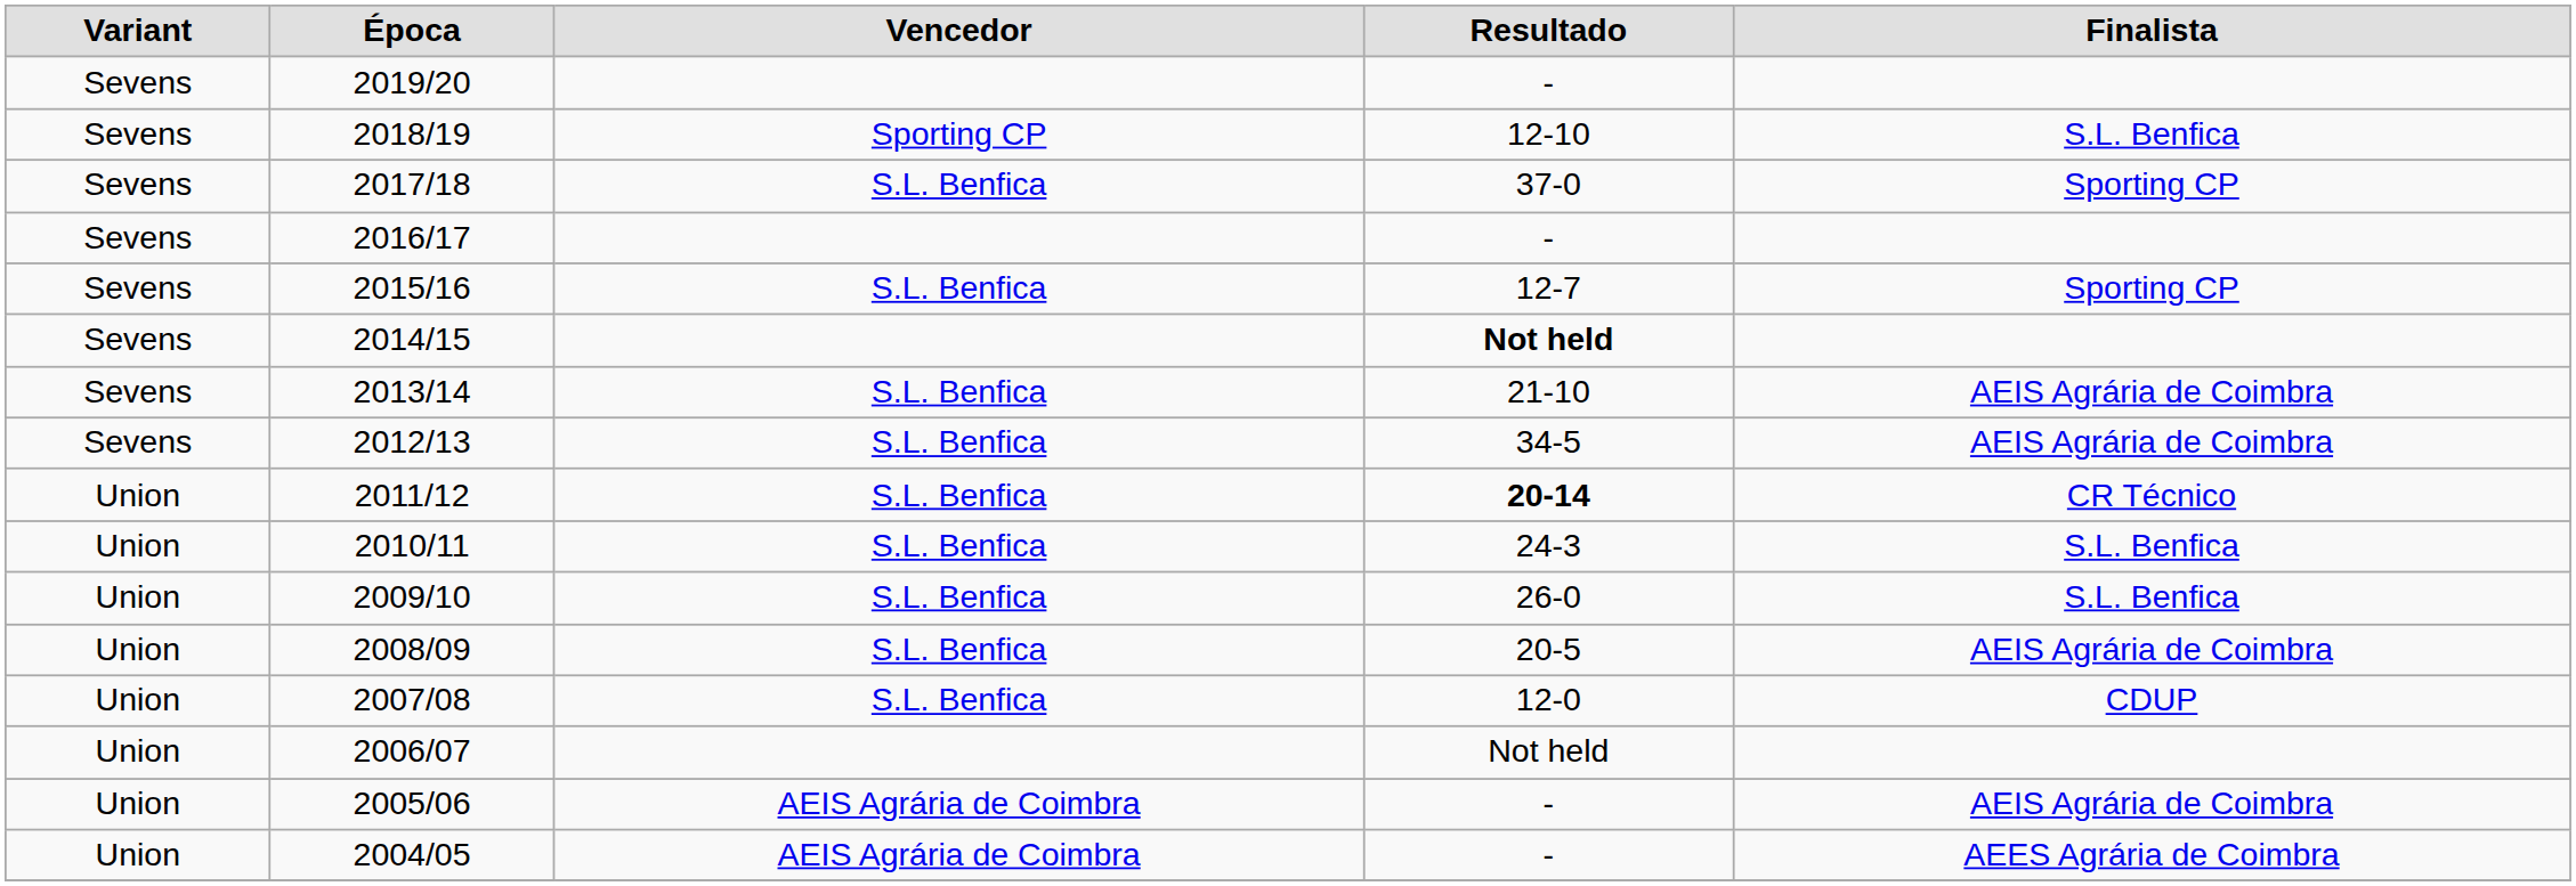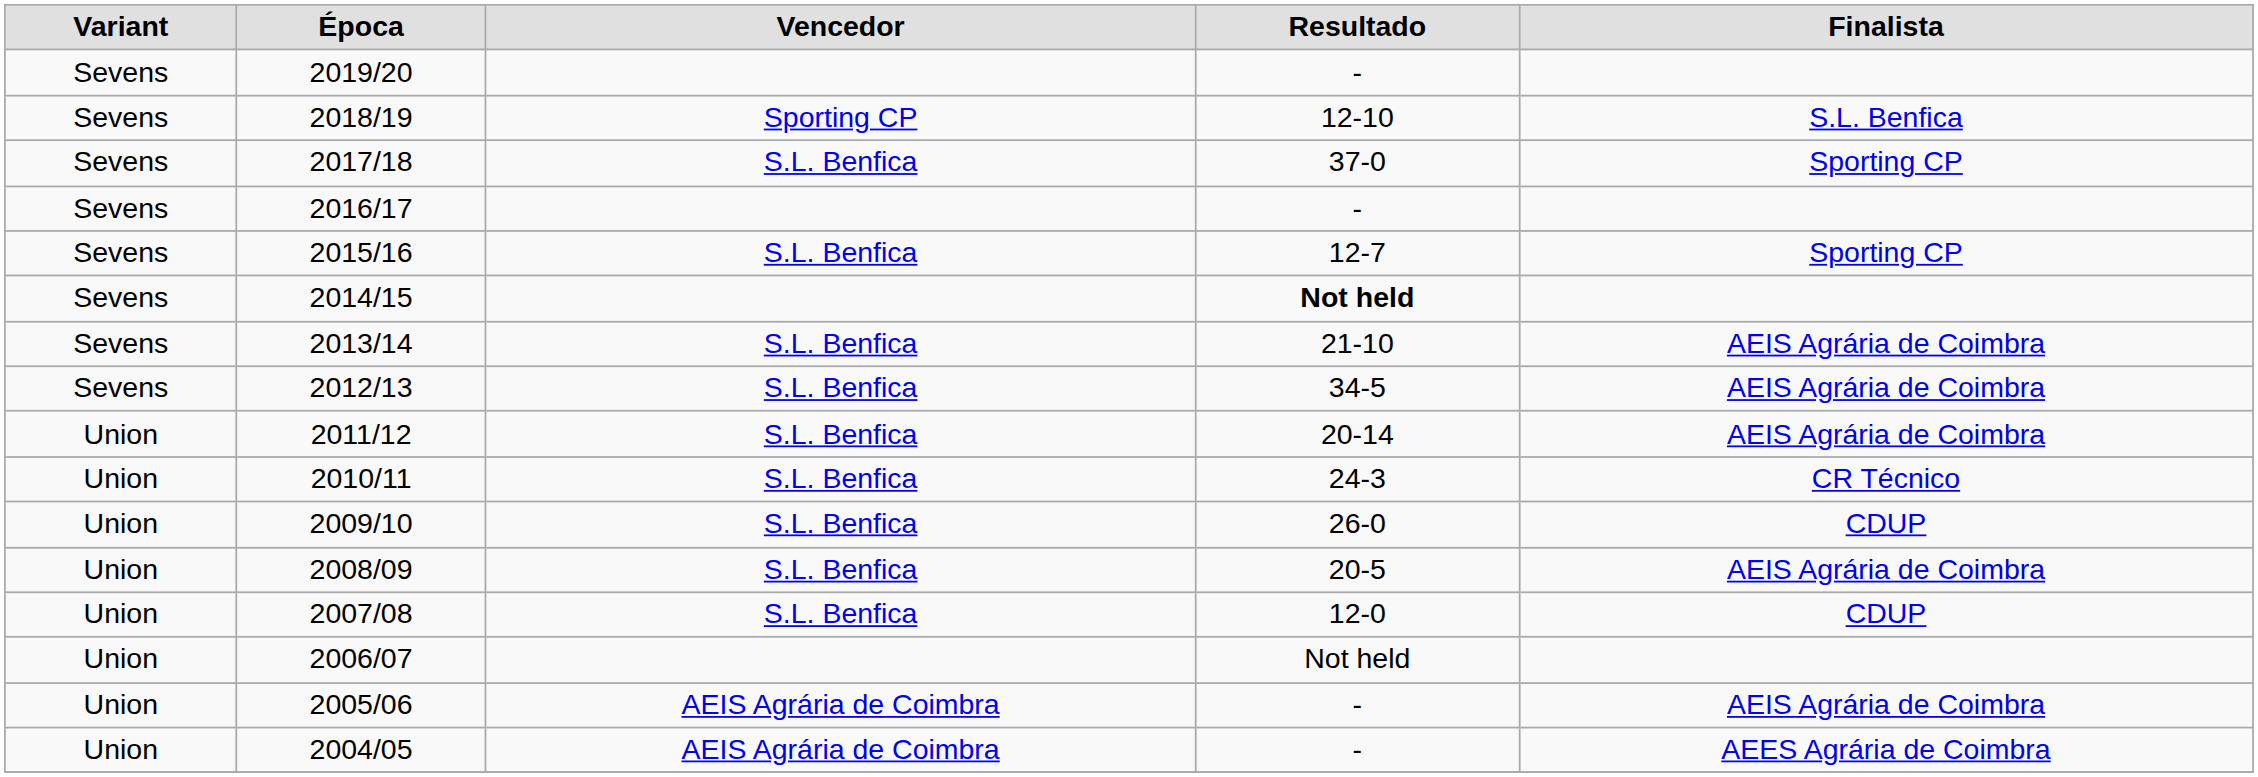2011/12 | Resultado: bold -> normal
2011/12 | Finalista: CR Técnico -> AEIS Agrária de Coimbra
2010/11 | Finalista: S.L. Benfica -> CR Técnico
2009/10 | Finalista: S.L. Benfica -> CDUP
